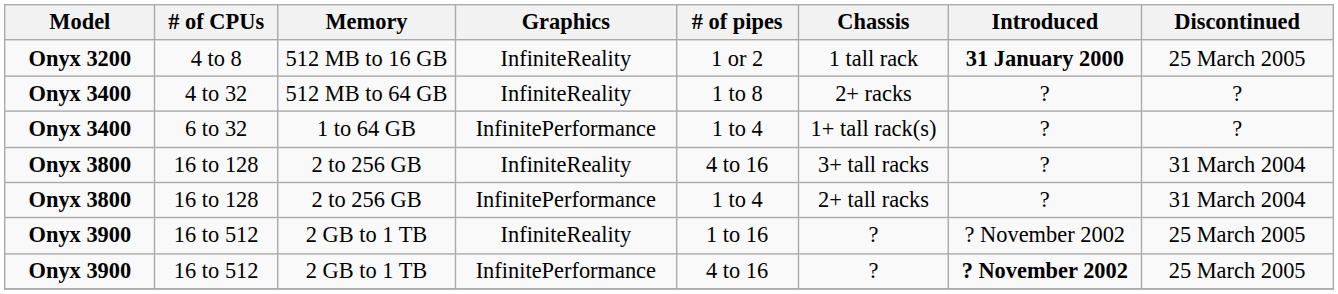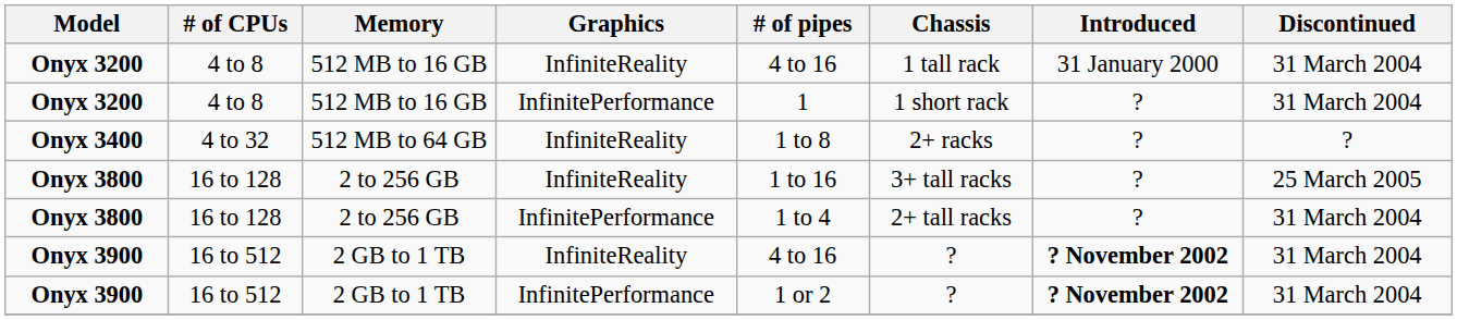4 to 8 / InfiniteReality | # of pipes: 1 or 2 -> 4 to 16
4 to 8 / InfiniteReality | Introduced: bold -> normal
4 to 8 / InfiniteReality | Discontinued: 25 March 2005 -> 31 March 2004
+ row: Onyx 3200 | 4 to 8 | 512 MB to 16 GB | InfinitePerformance | 1 | 1 short rack | ? | 31 March 2004
- row: Onyx 3400 | 6 to 32 | 1 to 64 GB | InfinitePerformance | 1 to 4 | 1+ tall rack(s) | ? | ?
16 to 128 / InfiniteReality | # of pipes: 4 to 16 -> 1 to 16
16 to 128 / InfiniteReality | Discontinued: 31 March 2004 -> 25 March 2005
16 to 512 / InfiniteReality | # of pipes: 1 to 16 -> 4 to 16
16 to 512 / InfiniteReality | Introduced: normal -> bold
16 to 512 / InfiniteReality | Discontinued: 25 March 2005 -> 31 March 2004
16 to 512 / InfinitePerformance | # of pipes: 4 to 16 -> 1 or 2
16 to 512 / InfinitePerformance | Discontinued: 25 March 2005 -> 31 March 2004
